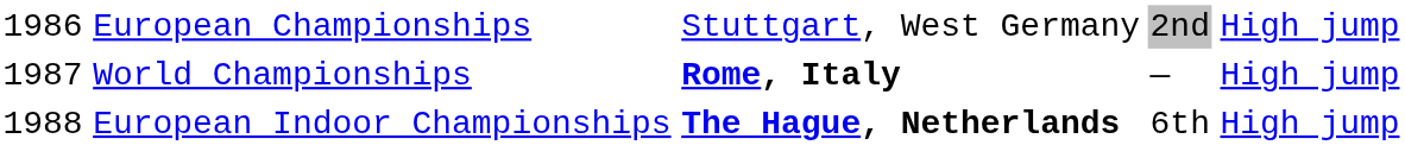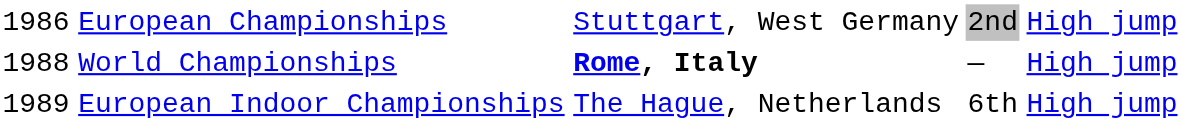World Championships | column 1: 1987 -> 1988
European Indoor Championships | column 1: 1988 -> 1989
European Indoor Championships | column 3: bold -> normal
